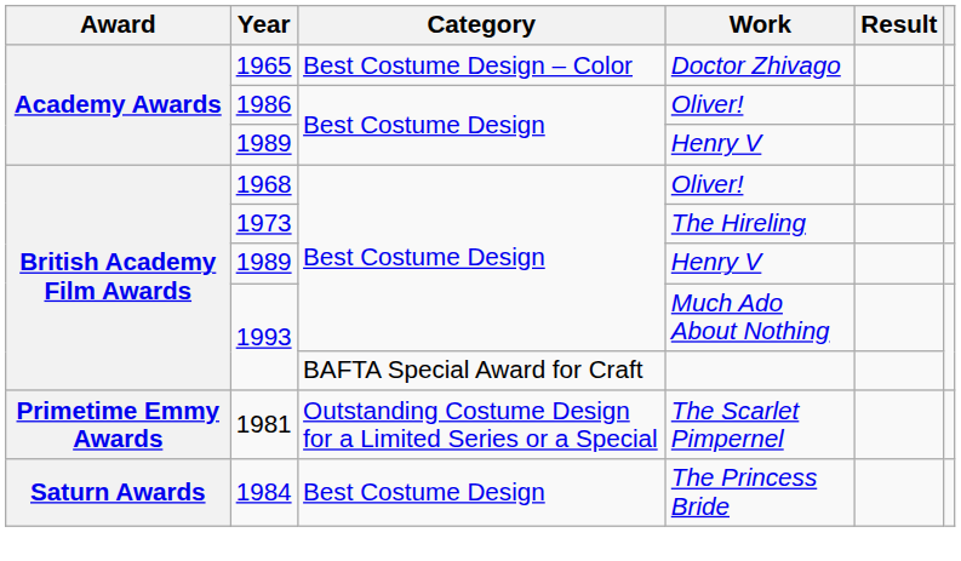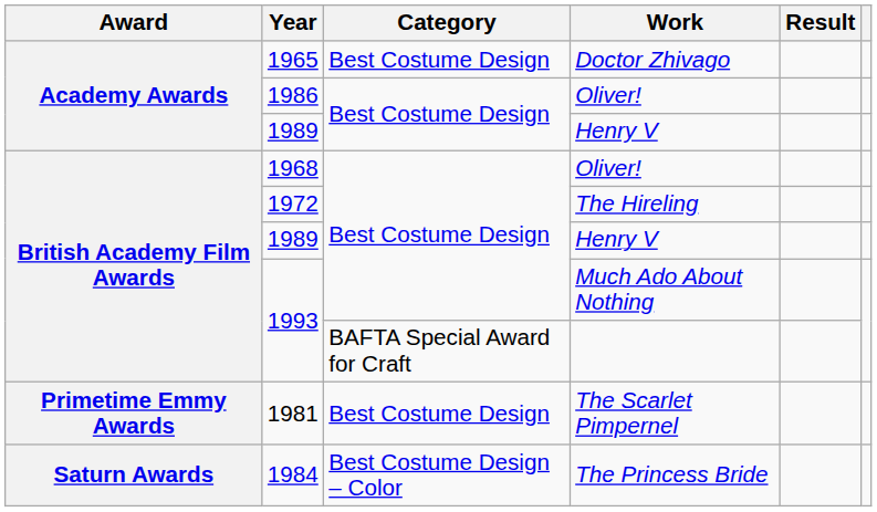Doctor Zhivago | Category: Best Costume Design – Color -> Best Costume Design
The Hireling | Year: 1973 -> 1972
The Scarlet Pimpernel | Category: Outstanding Costume Design for a Limited Series or a Special -> Best Costume Design
The Princess Bride | Category: Best Costume Design -> Best Costume Design – Color
